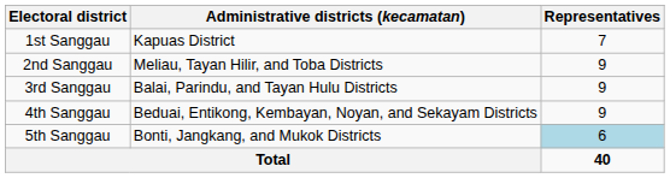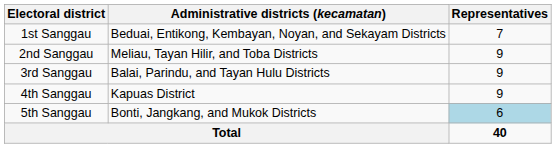1st Sanggau | Administrative districts (kecamatan): Kapuas District -> Beduai, Entikong, Kembayan, Noyan, and Sekayam Districts
4th Sanggau | Administrative districts (kecamatan): Beduai, Entikong, Kembayan, Noyan, and Sekayam Districts -> Kapuas District
